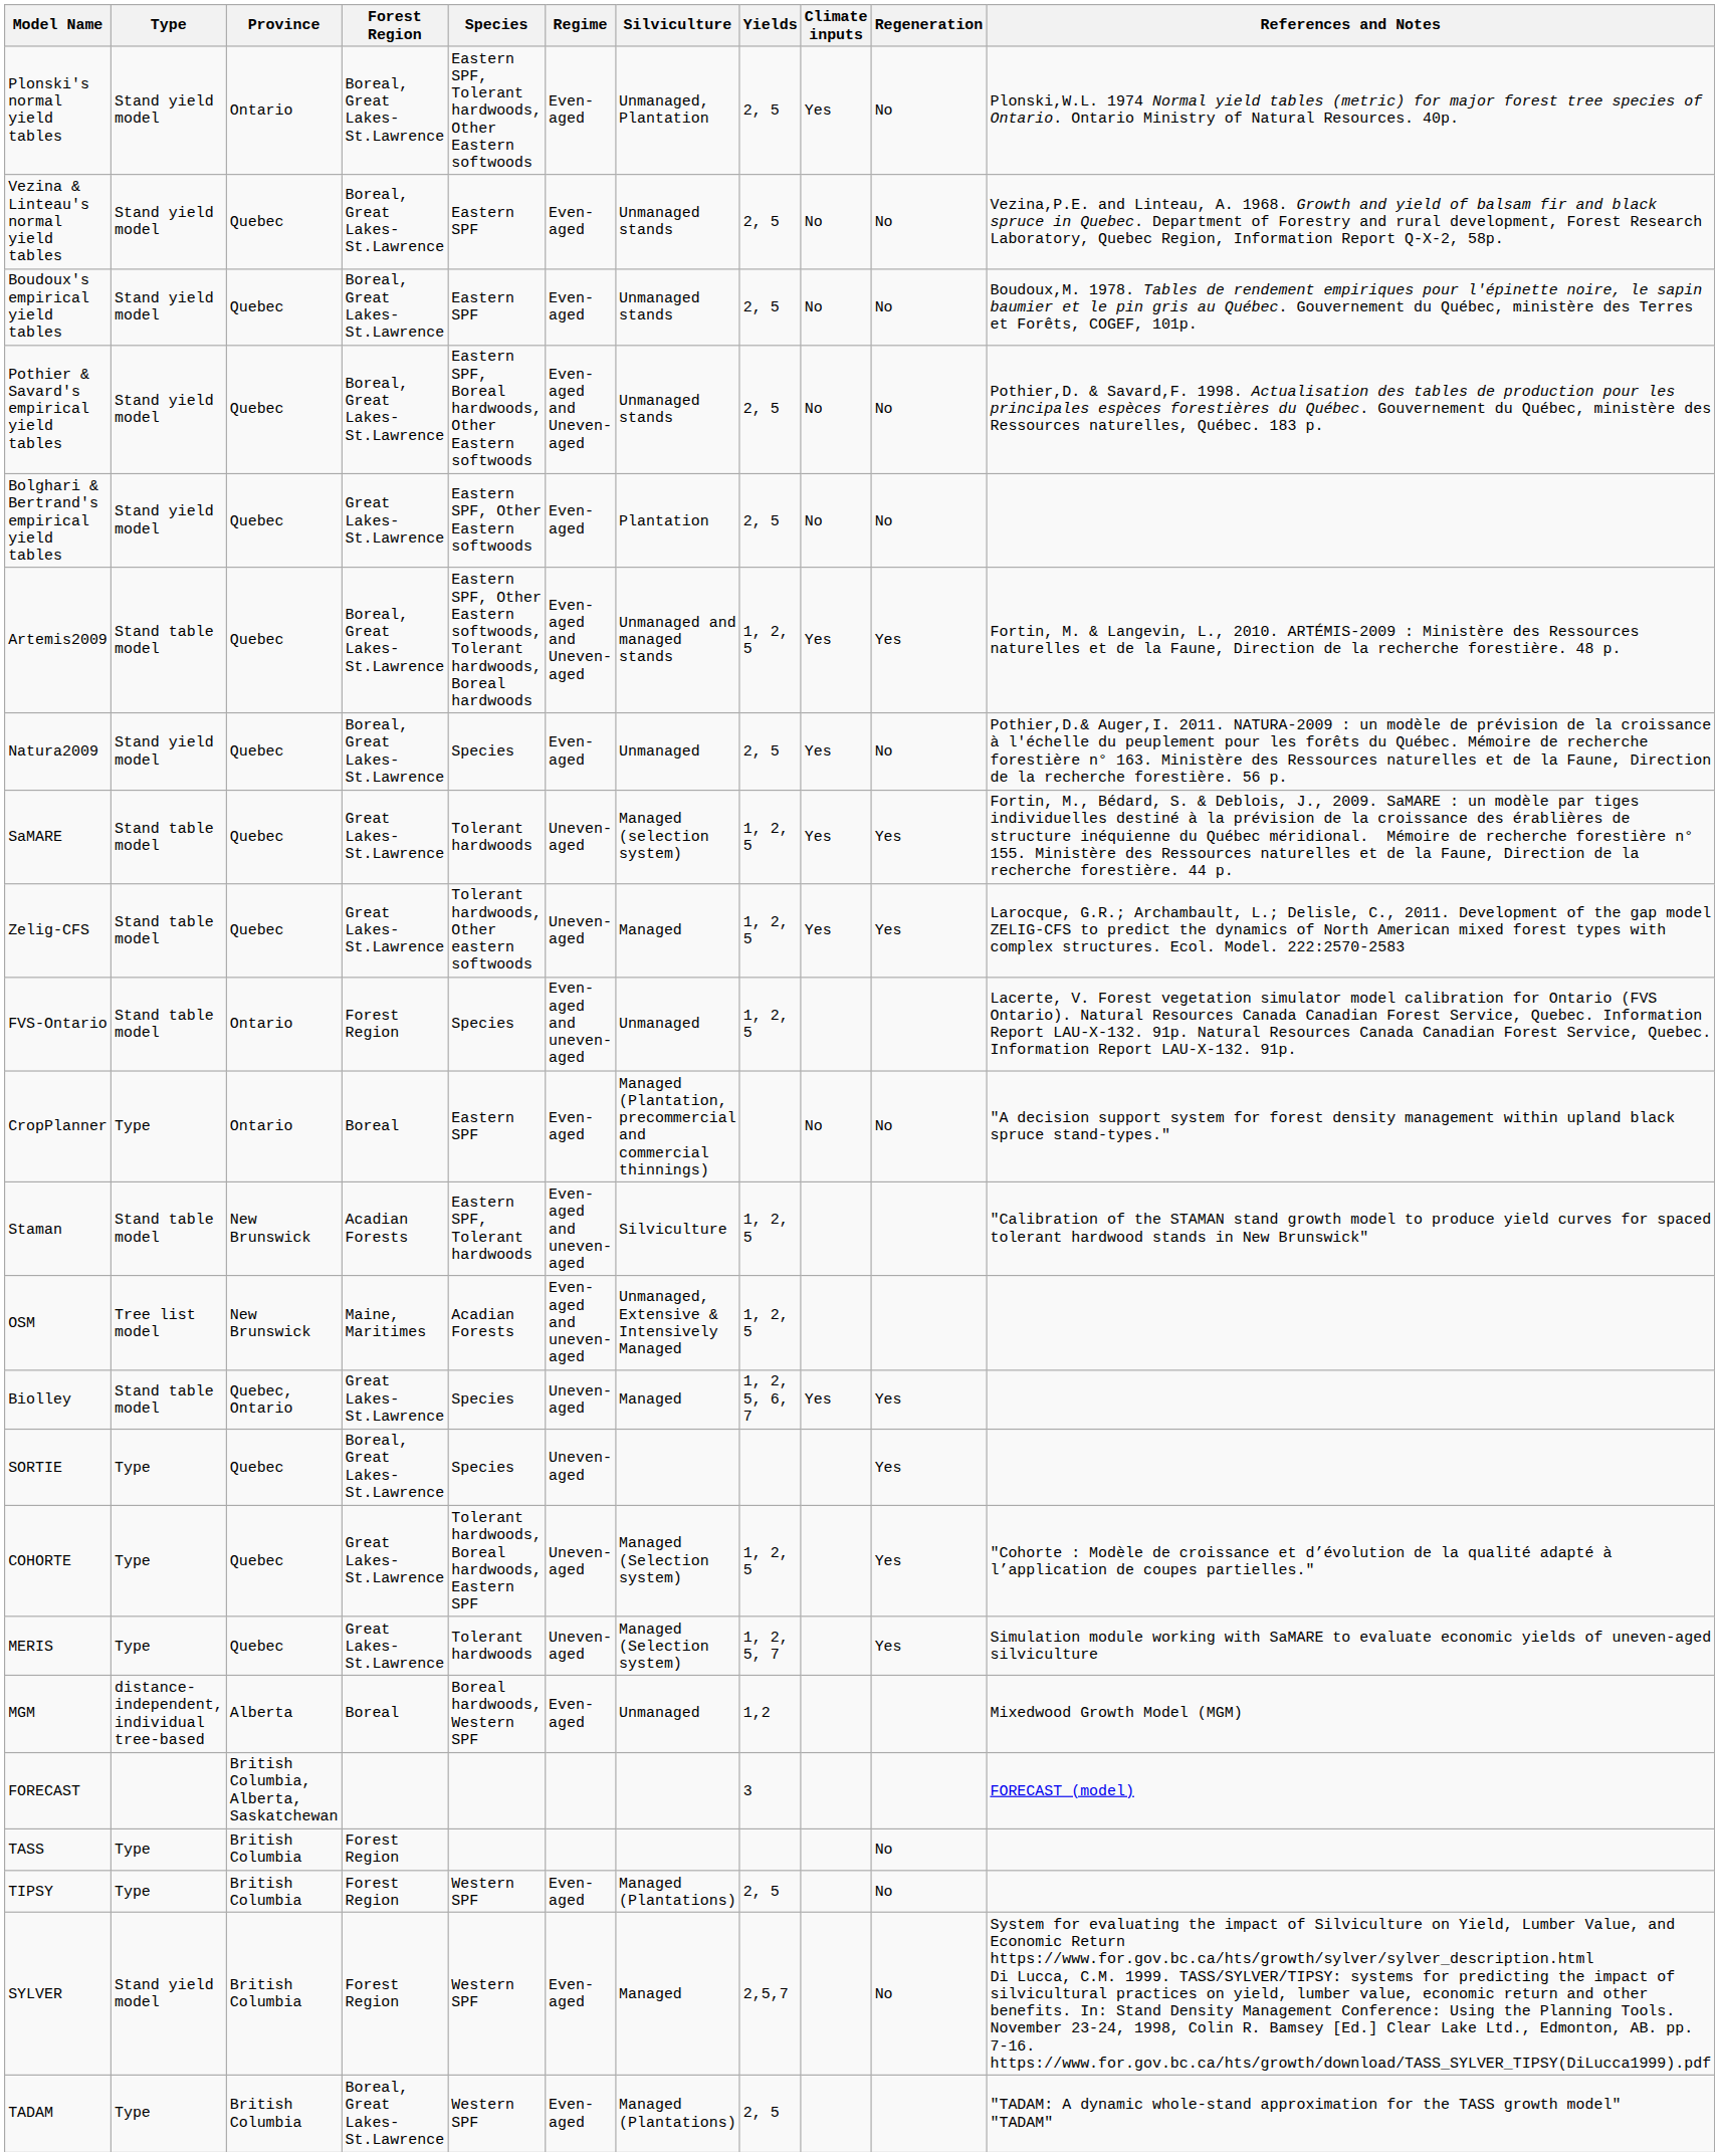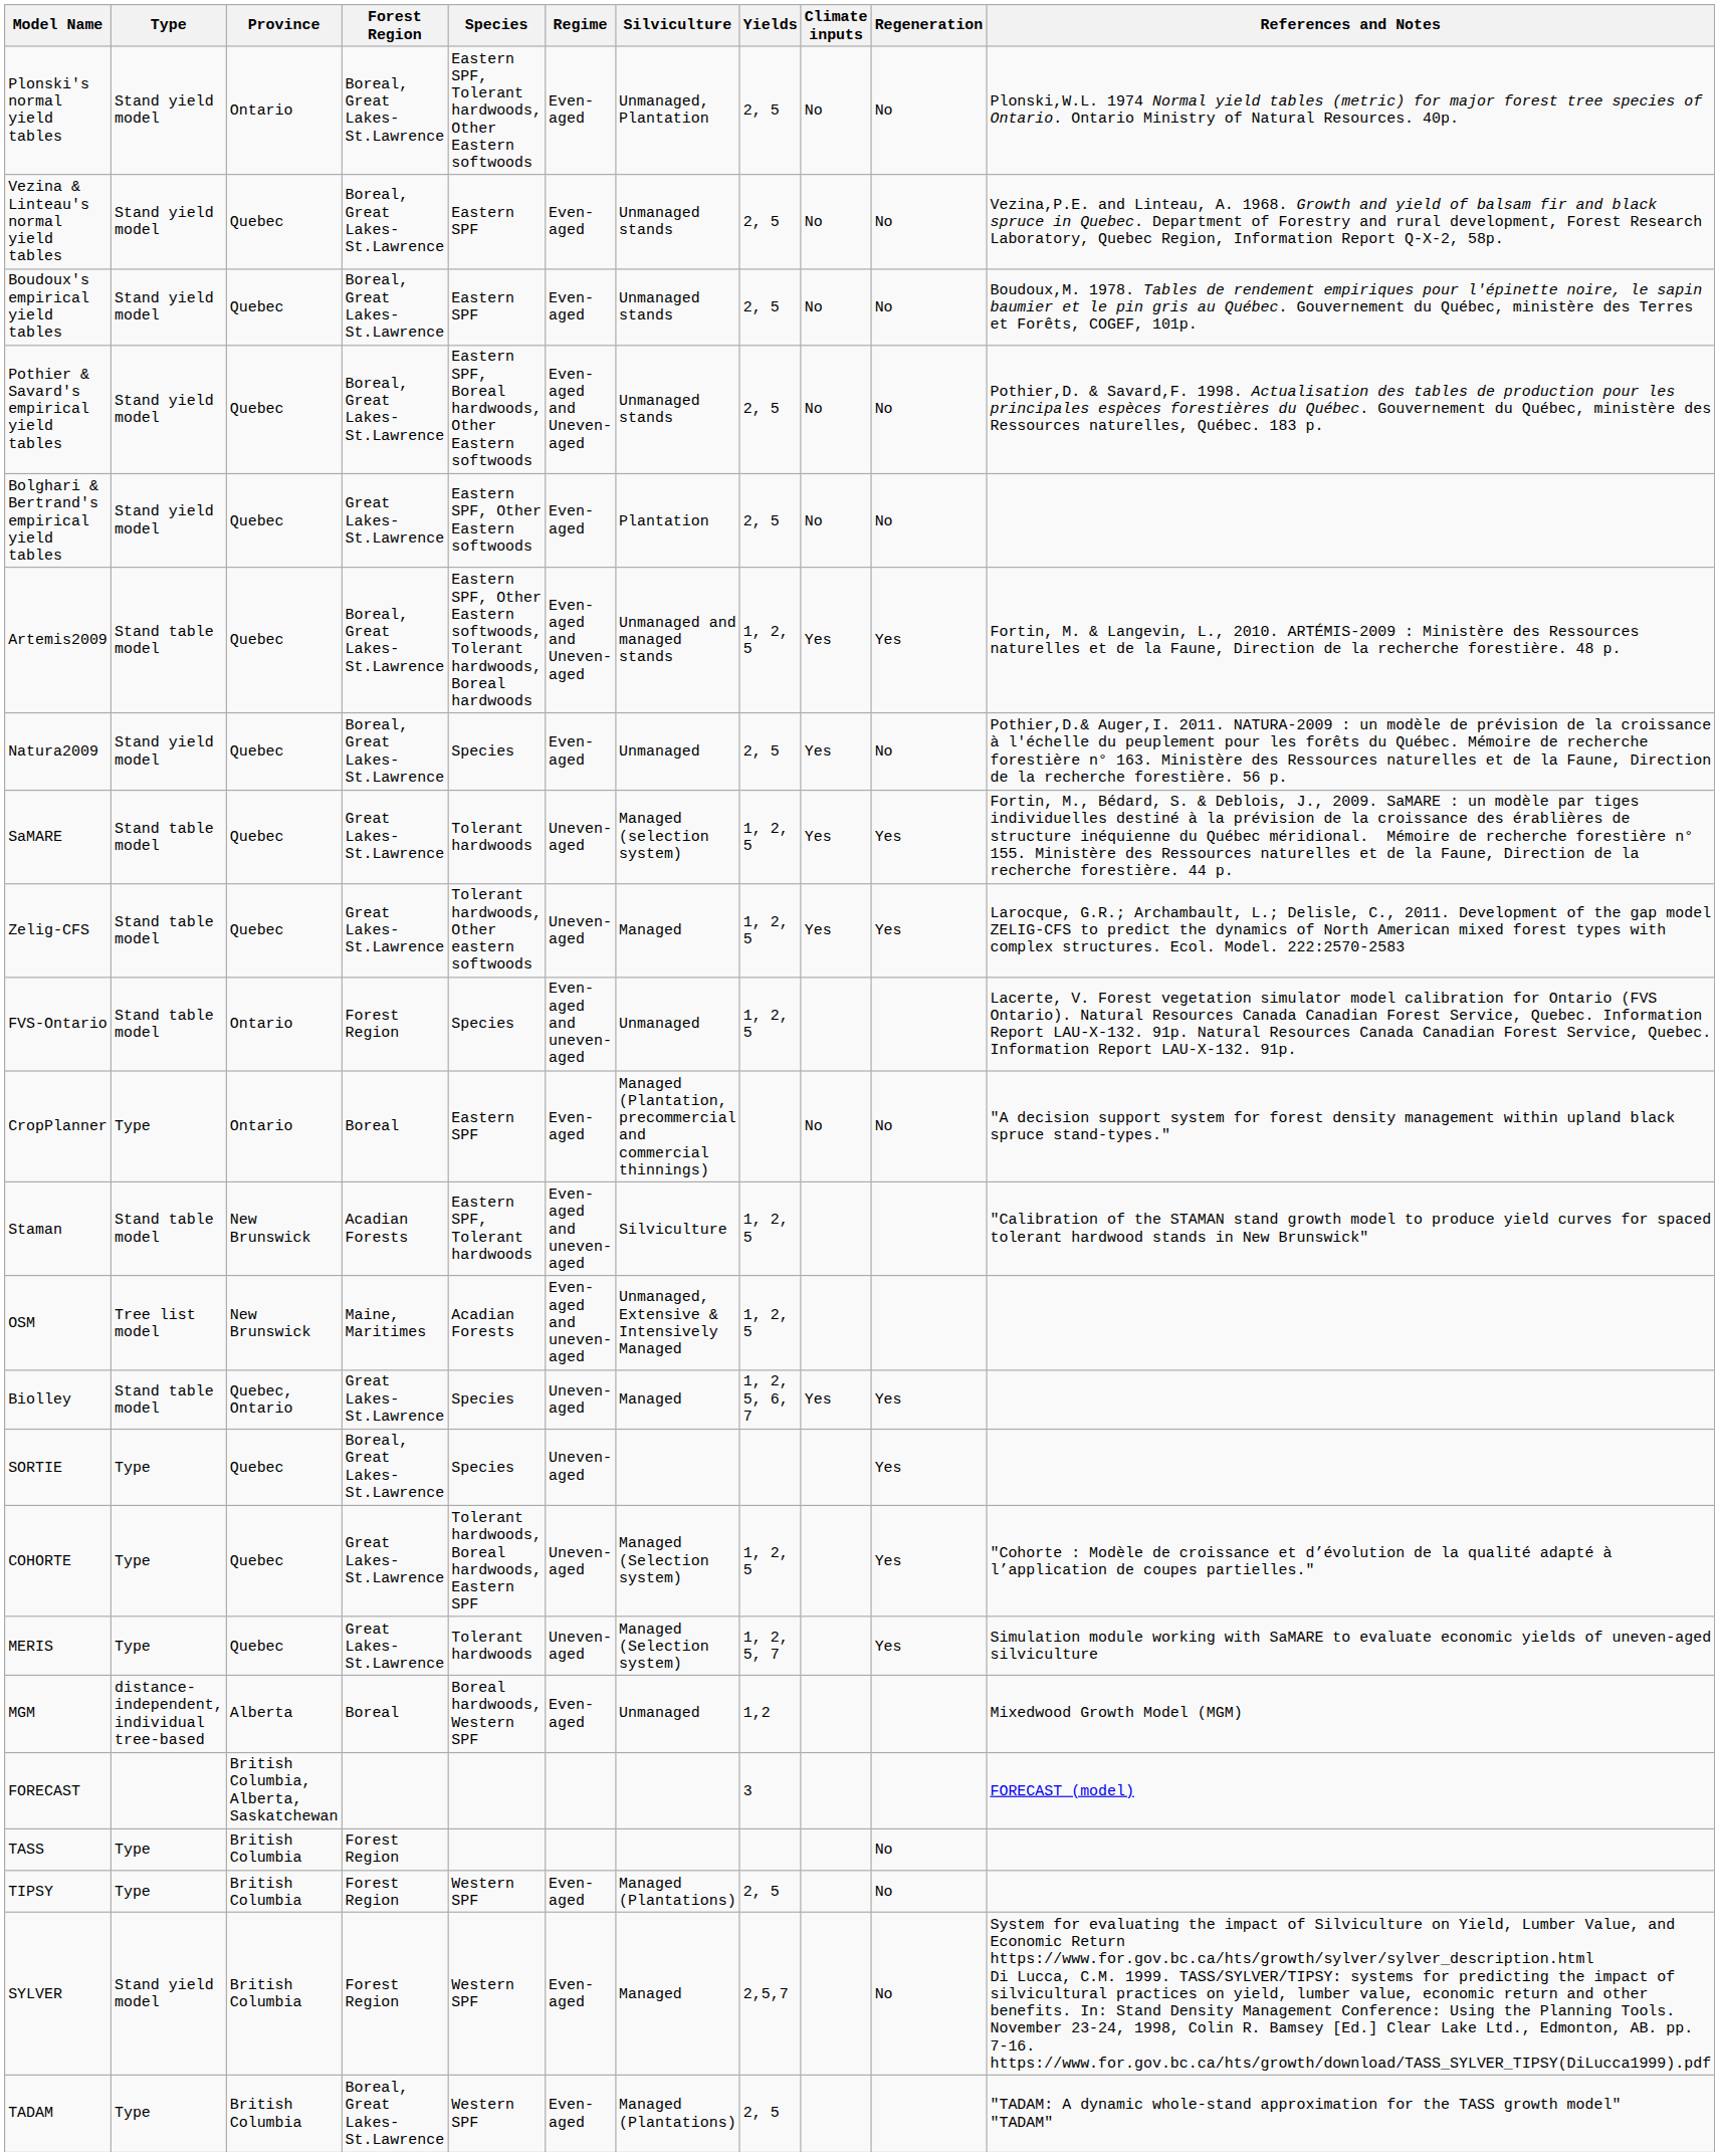Plonski's normal yield tables | Climate inputs: Yes -> No
